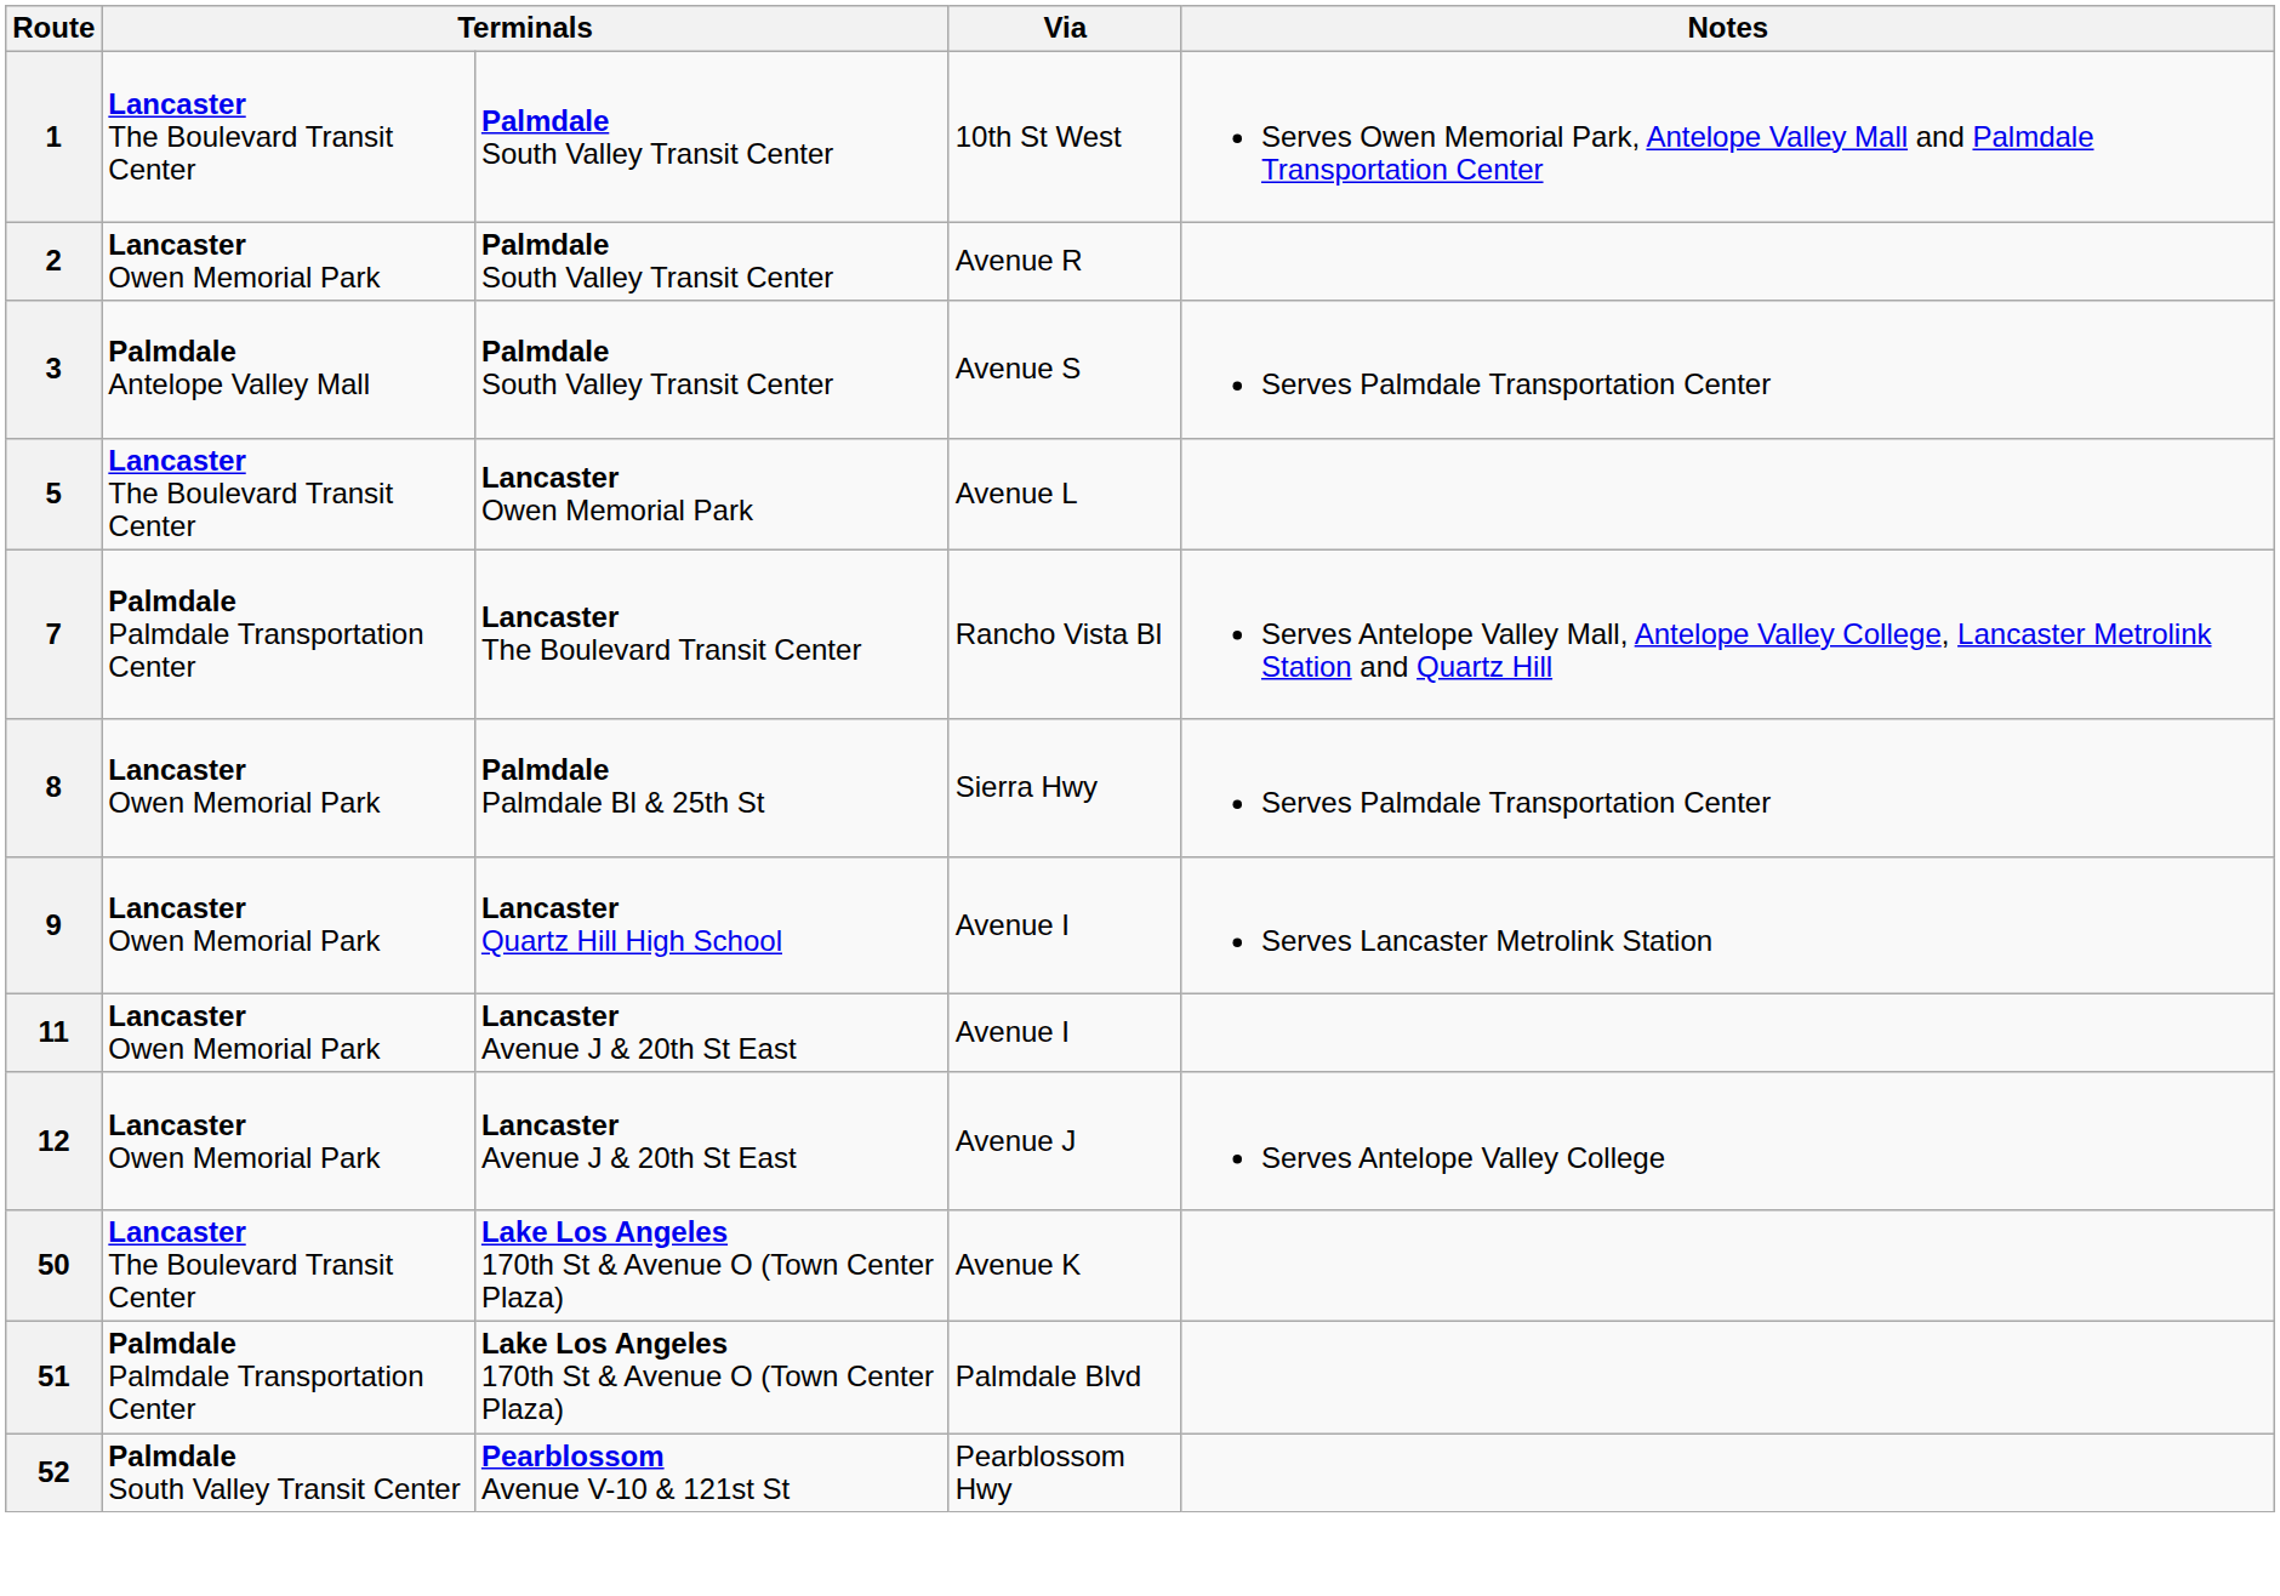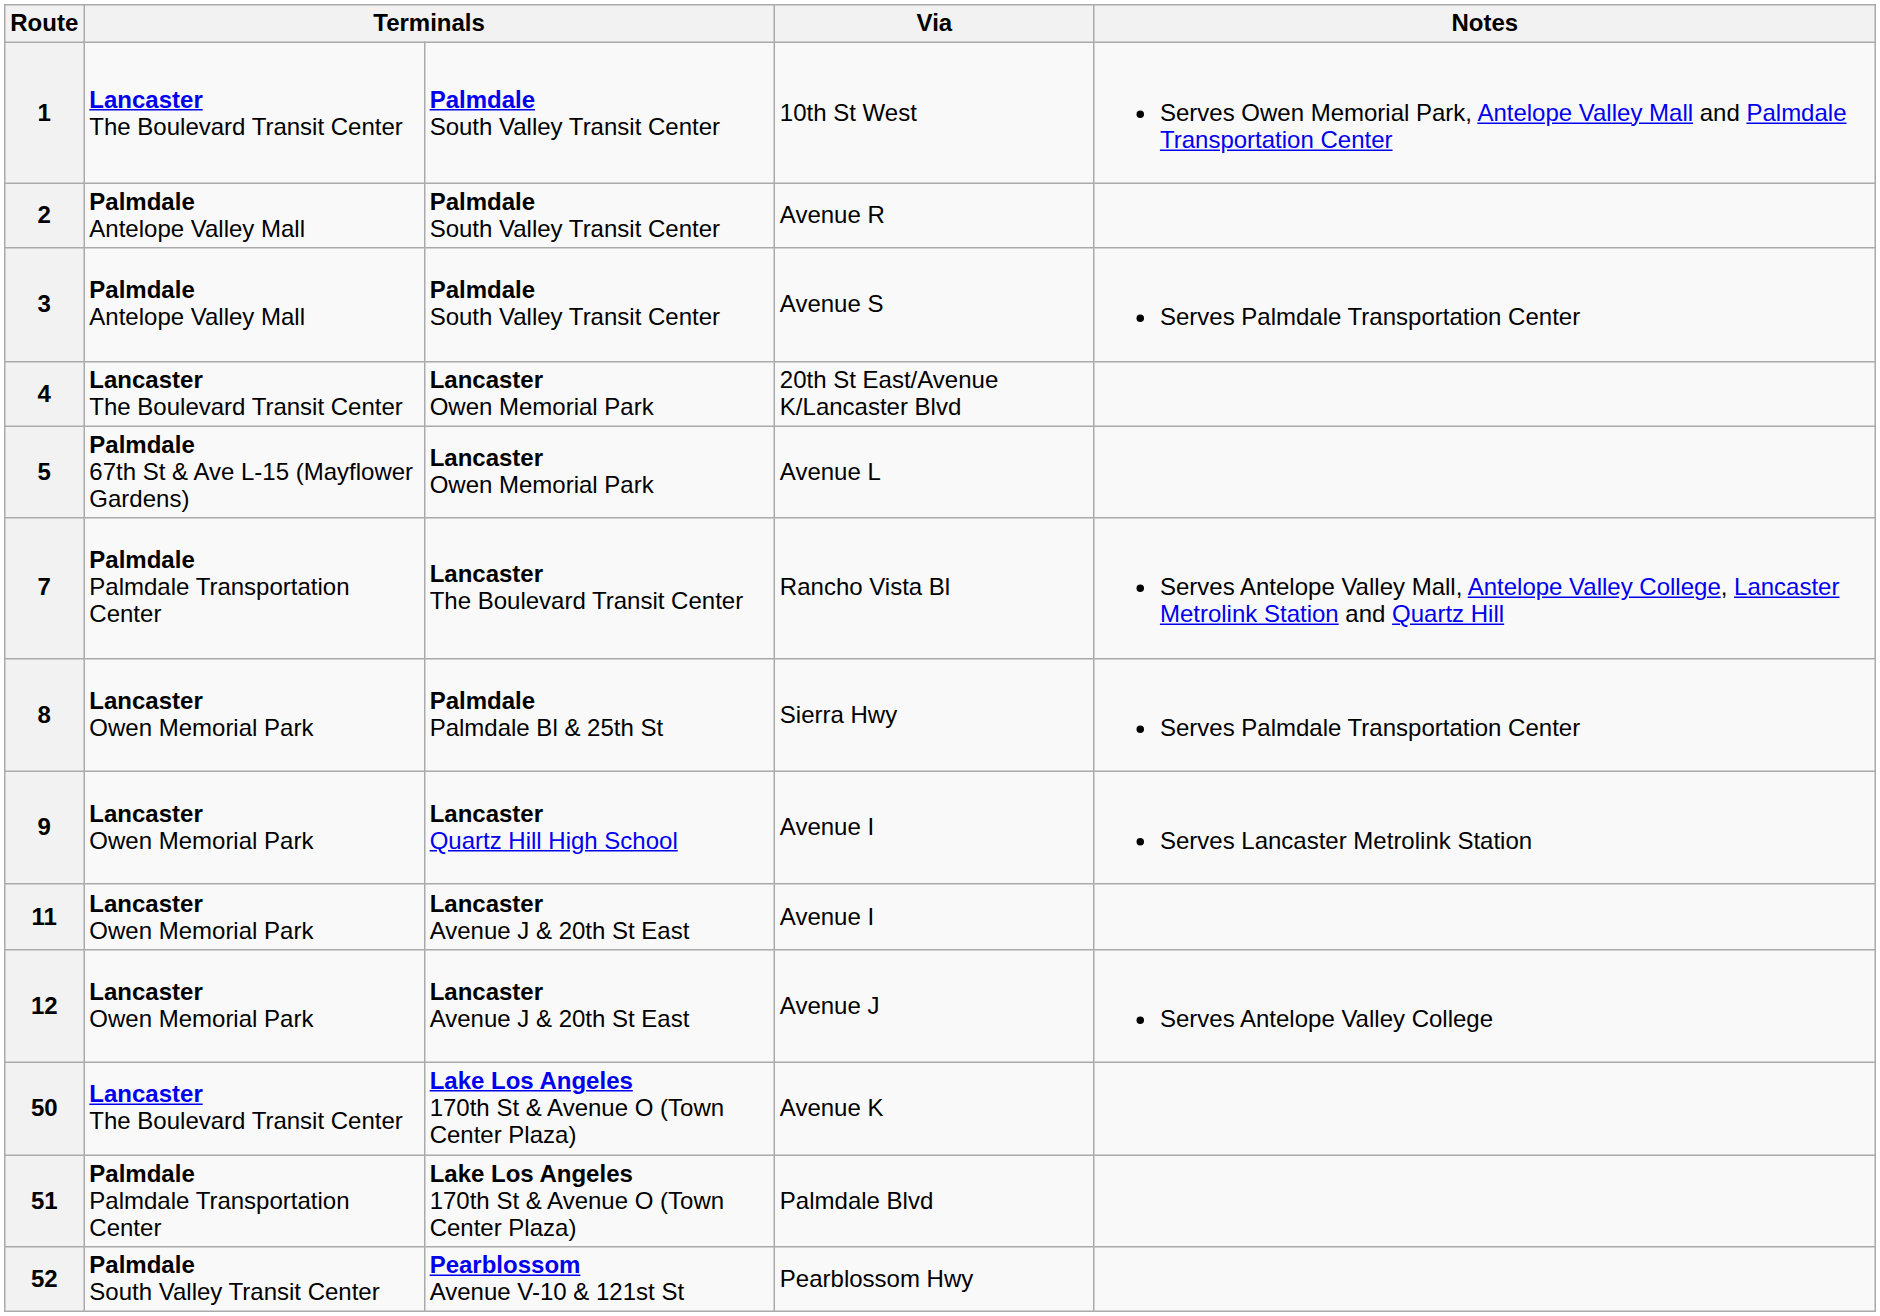2 | column 2: Lancaster Owen Memorial Park -> Palmdale Antelope Valley Mall
+ row: 4 | Lancaster The Boulevard Transit Center | Lancaster Owen Memorial Park | 20th St East/Avenue K/Lancaster Blvd
5 | column 2: Lancaster The Boulevard Transit Center -> Palmdale 67th St & Ave L-15 (Mayflower Gardens)
